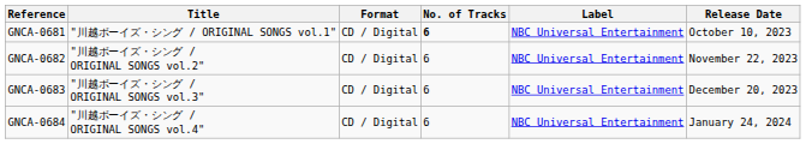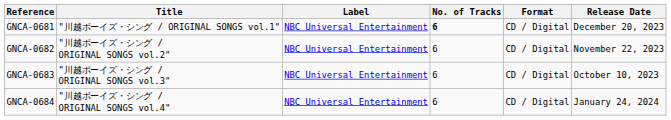columns swapped: Format <-> Label
GNCA-0681 | Release Date: October 10, 2023 -> December 20, 2023
GNCA-0683 | Release Date: December 20, 2023 -> October 10, 2023
